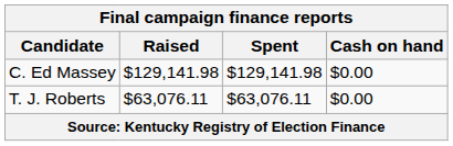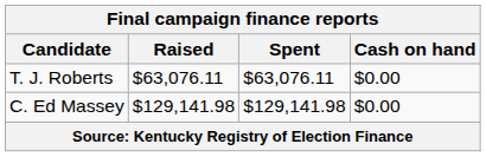rows swapped: C. Ed Massey <-> T. J. Roberts
